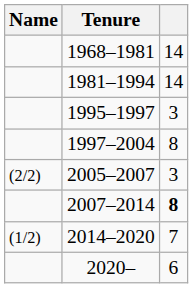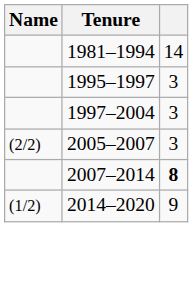- row: 1968–1981 | 14
1997–2004 | column 3: 8 -> 3
2014–2020 | column 3: 7 -> 9
- row: 2020– | 6
